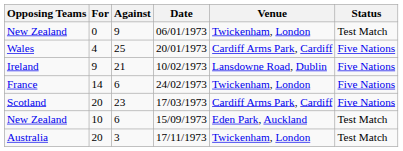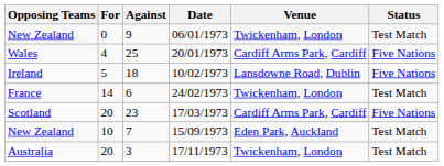10/02/1973 | For: 9 -> 5
10/02/1973 | Against: 21 -> 18
24/02/1973 | Status: Five Nations -> Test Match
15/09/1973 | Against: 6 -> 7
